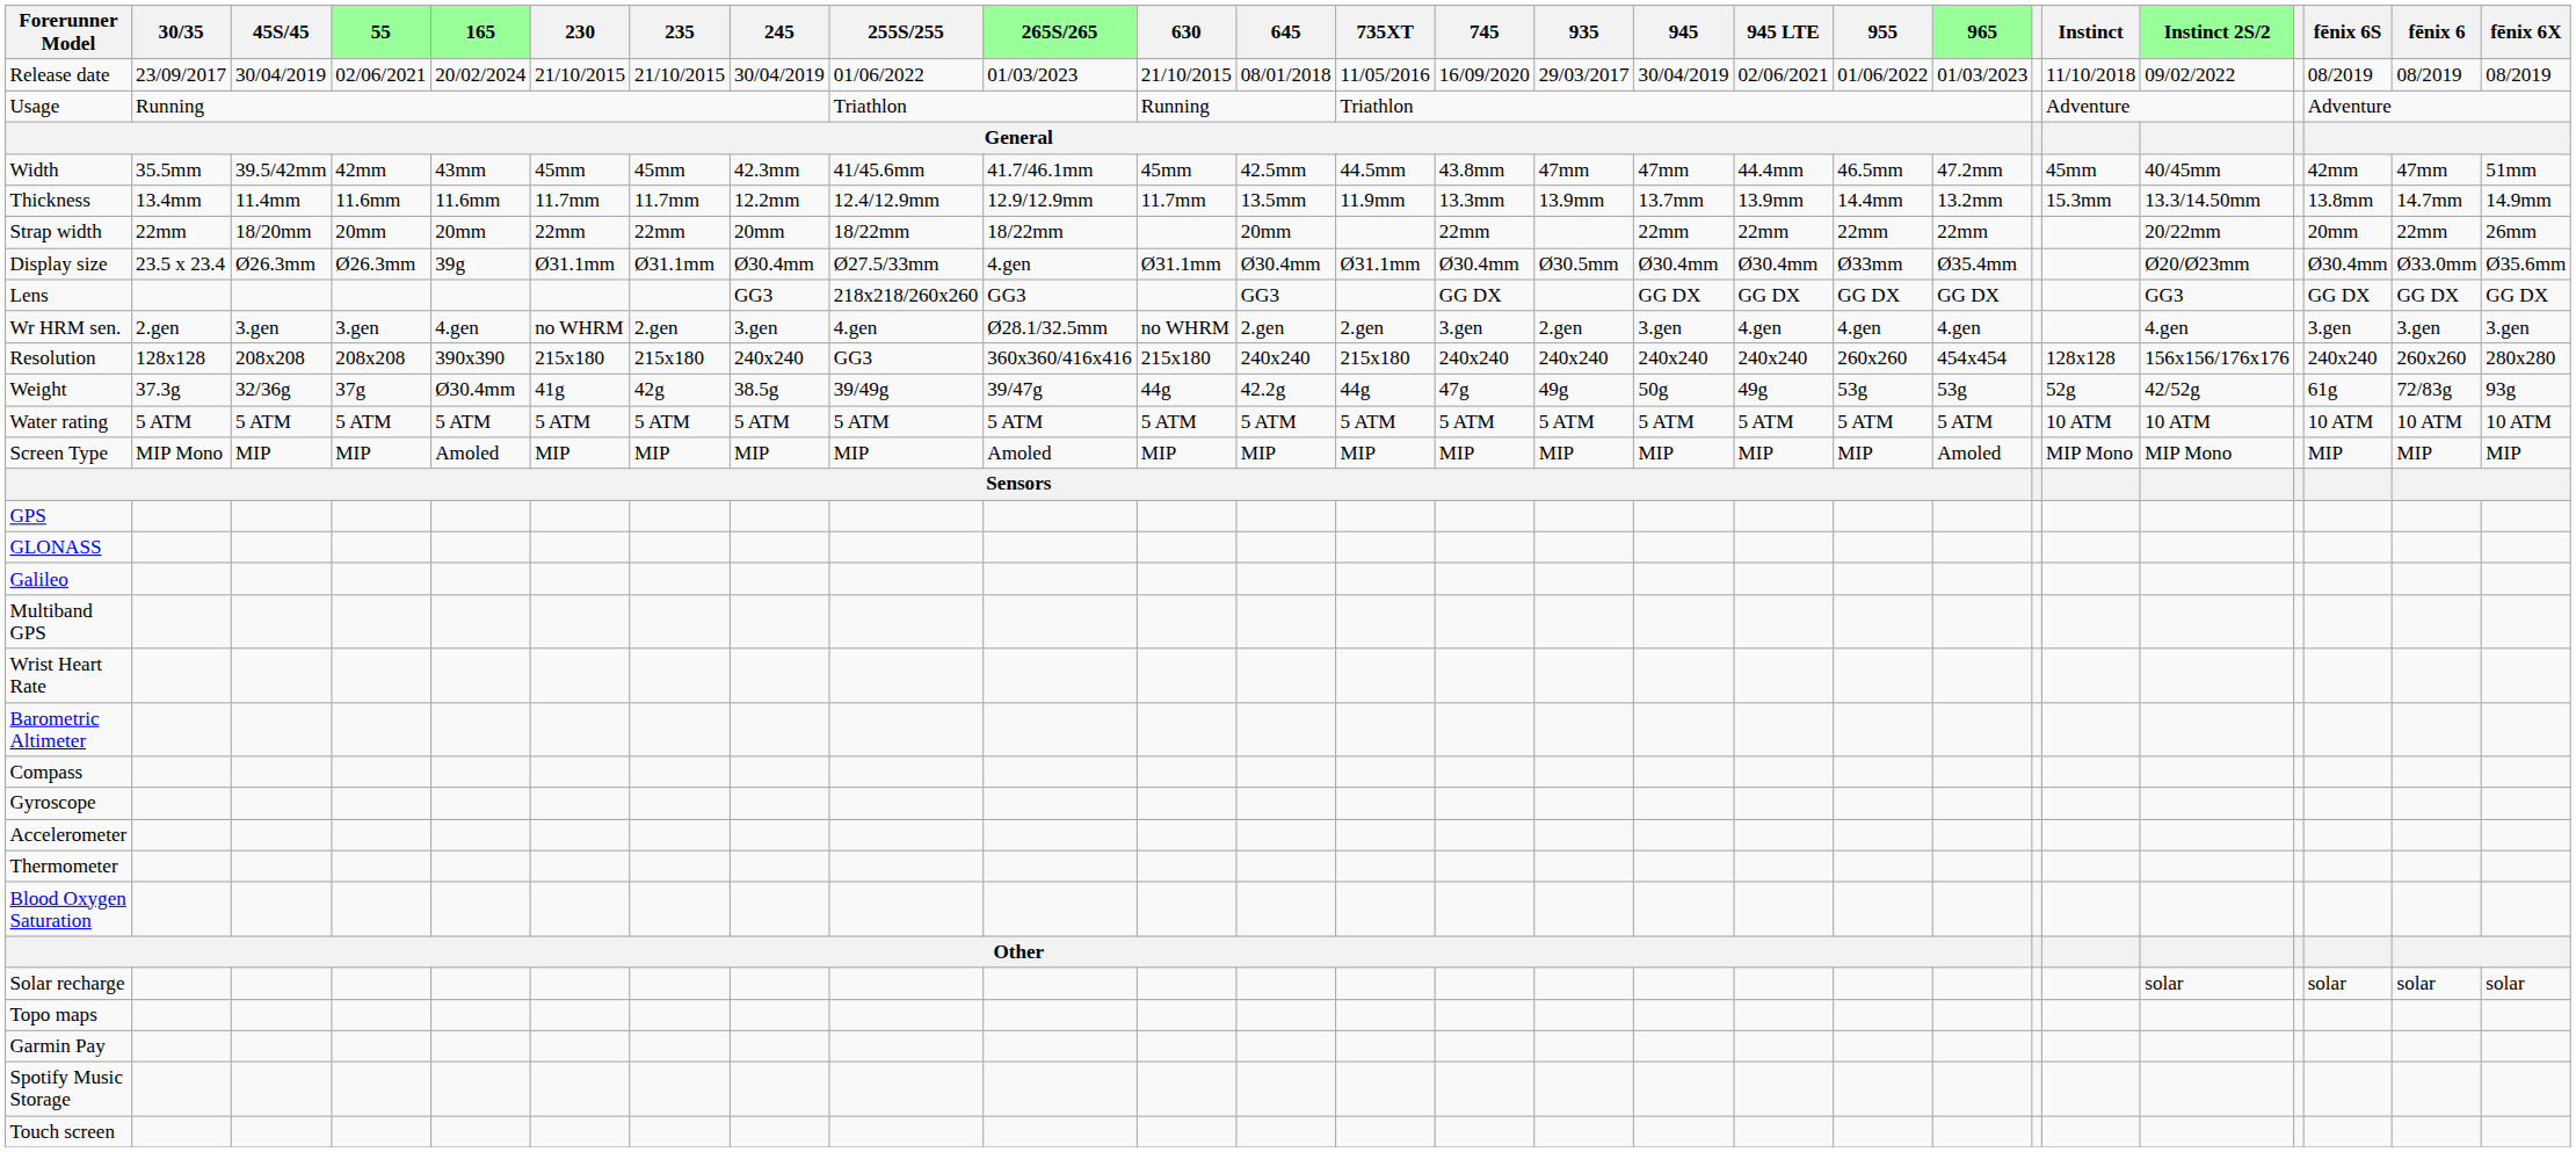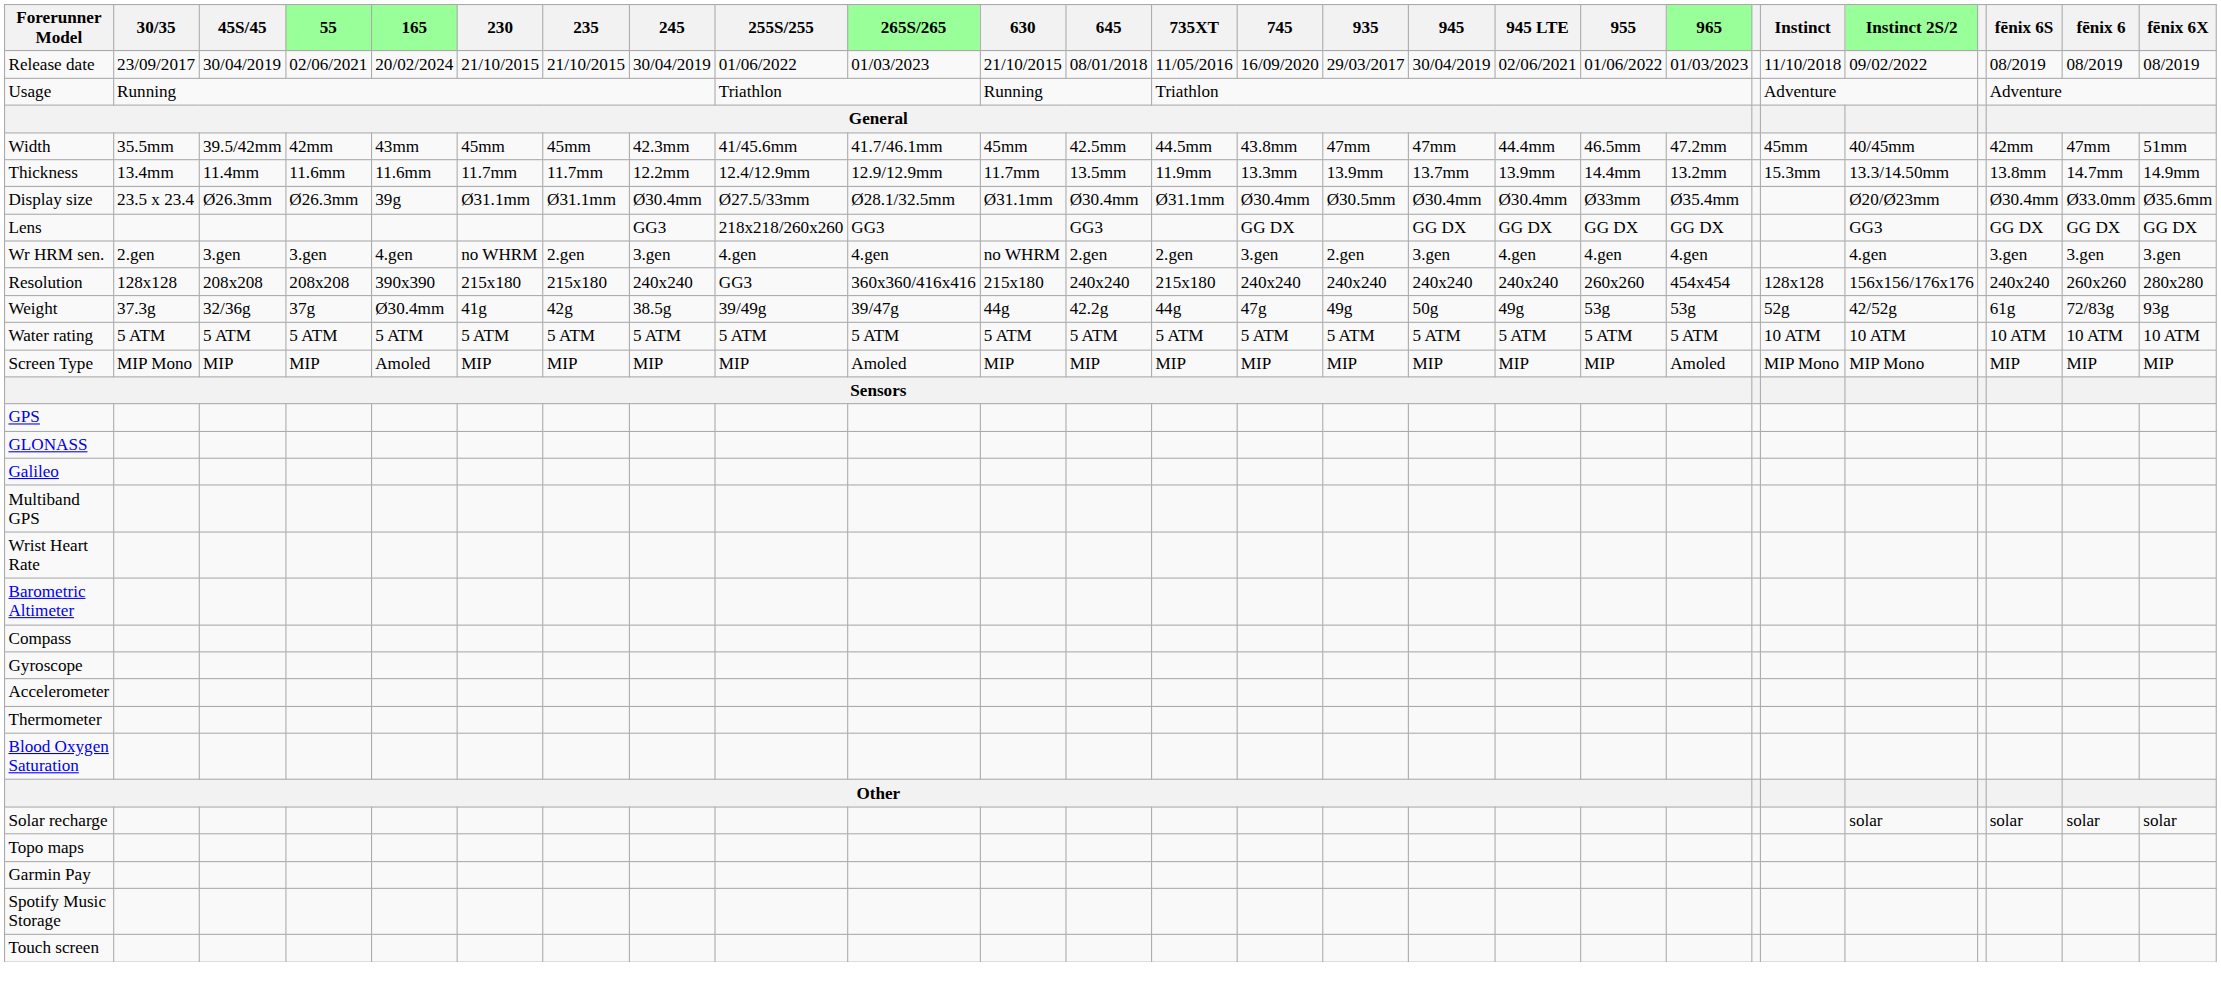- row: Strap width | 22mm | 18/20mm | 20mm | 20mm | 22mm | 22mm | 20mm | 18/22mm | 18/22mm | 20mm | 22mm | 22mm | 22mm | 22mm | 22mm | 20/22mm | 20mm | 22mm | 26mm
Display size | 265S/265: 4.gen -> Ø28.1/32.5mm
Wr HRM sen. | 265S/265: Ø28.1/32.5mm -> 4.gen
